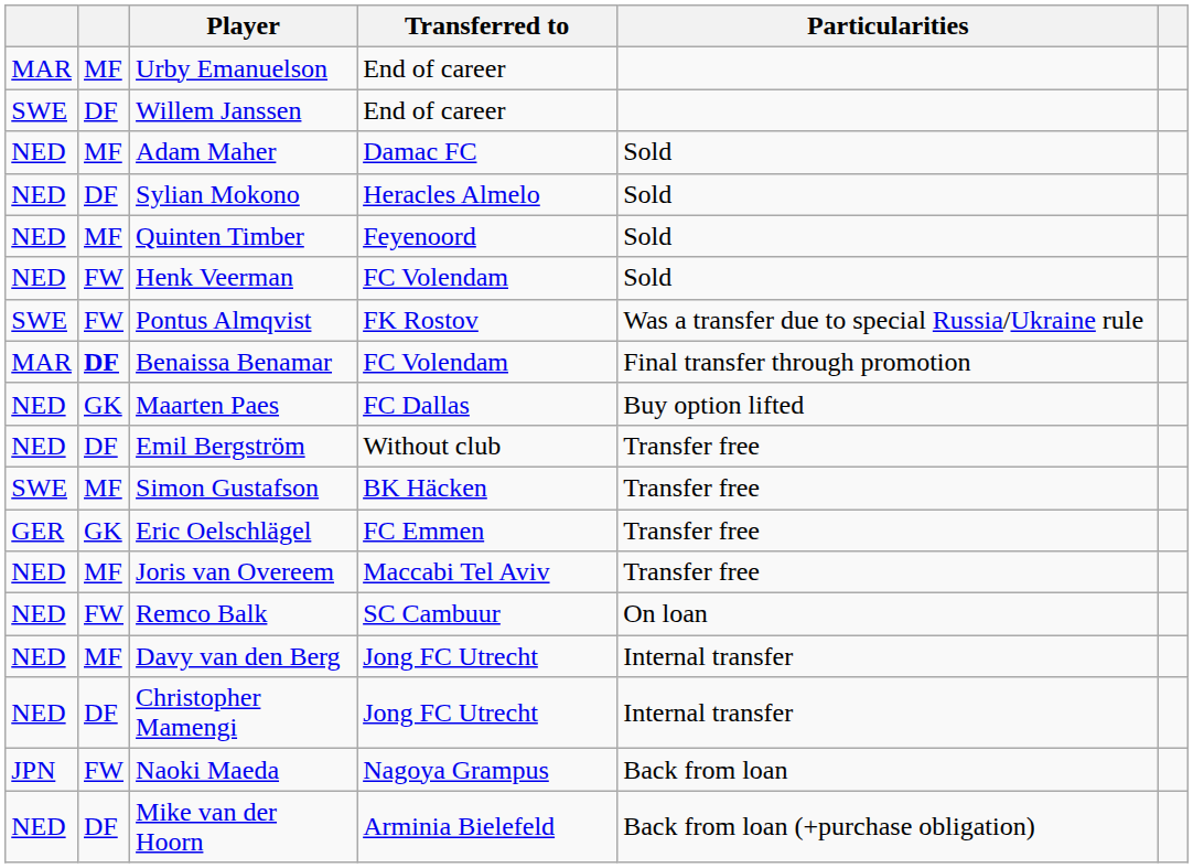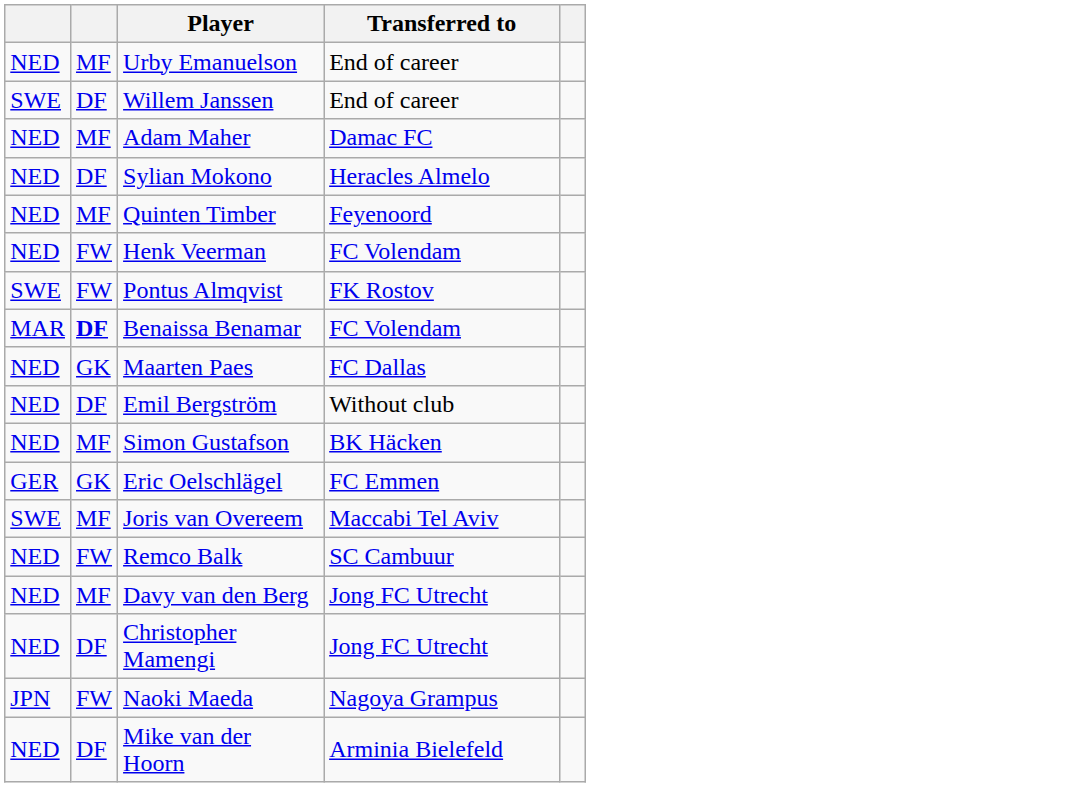- column: Particularities | Sold | Sold | Sold | Sold | Was a transfer due to special Russia/Ukraine rule | Final transfer through promotion | Buy option lifted | Transfer free | Transfer free | Transfer free | Transfer free | On loan | Internal transfer | Internal transfer | Back from loan | Back from loan (+purchase obligation)
Urby Emanuelson | column 1: MAR -> NED
Simon Gustafson | column 1: SWE -> NED
Joris van Overeem | column 1: NED -> SWE
